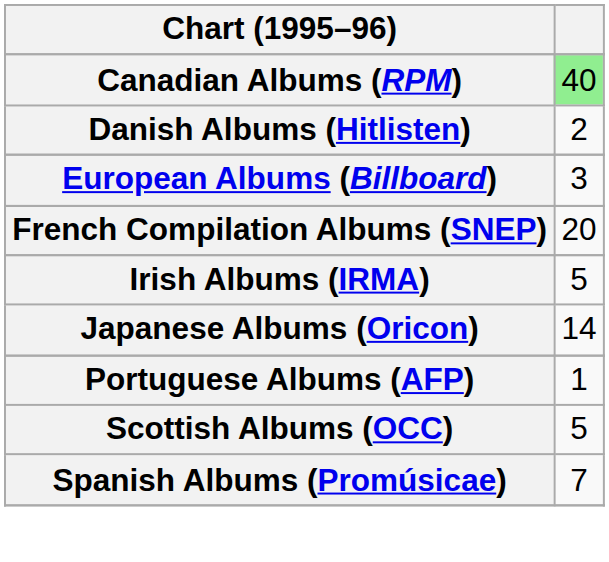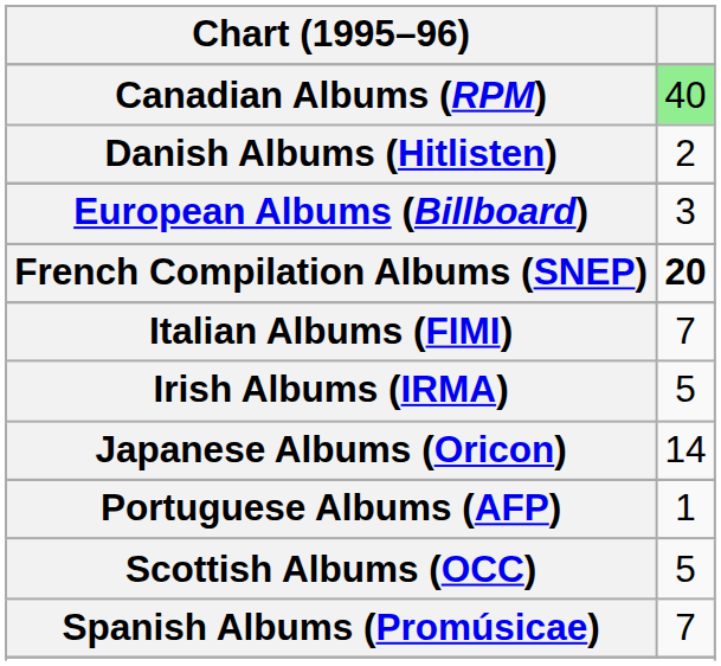French Compilation Albums (SNEP) | column 2: normal -> bold
+ row: Italian Albums (FIMI) | 7
